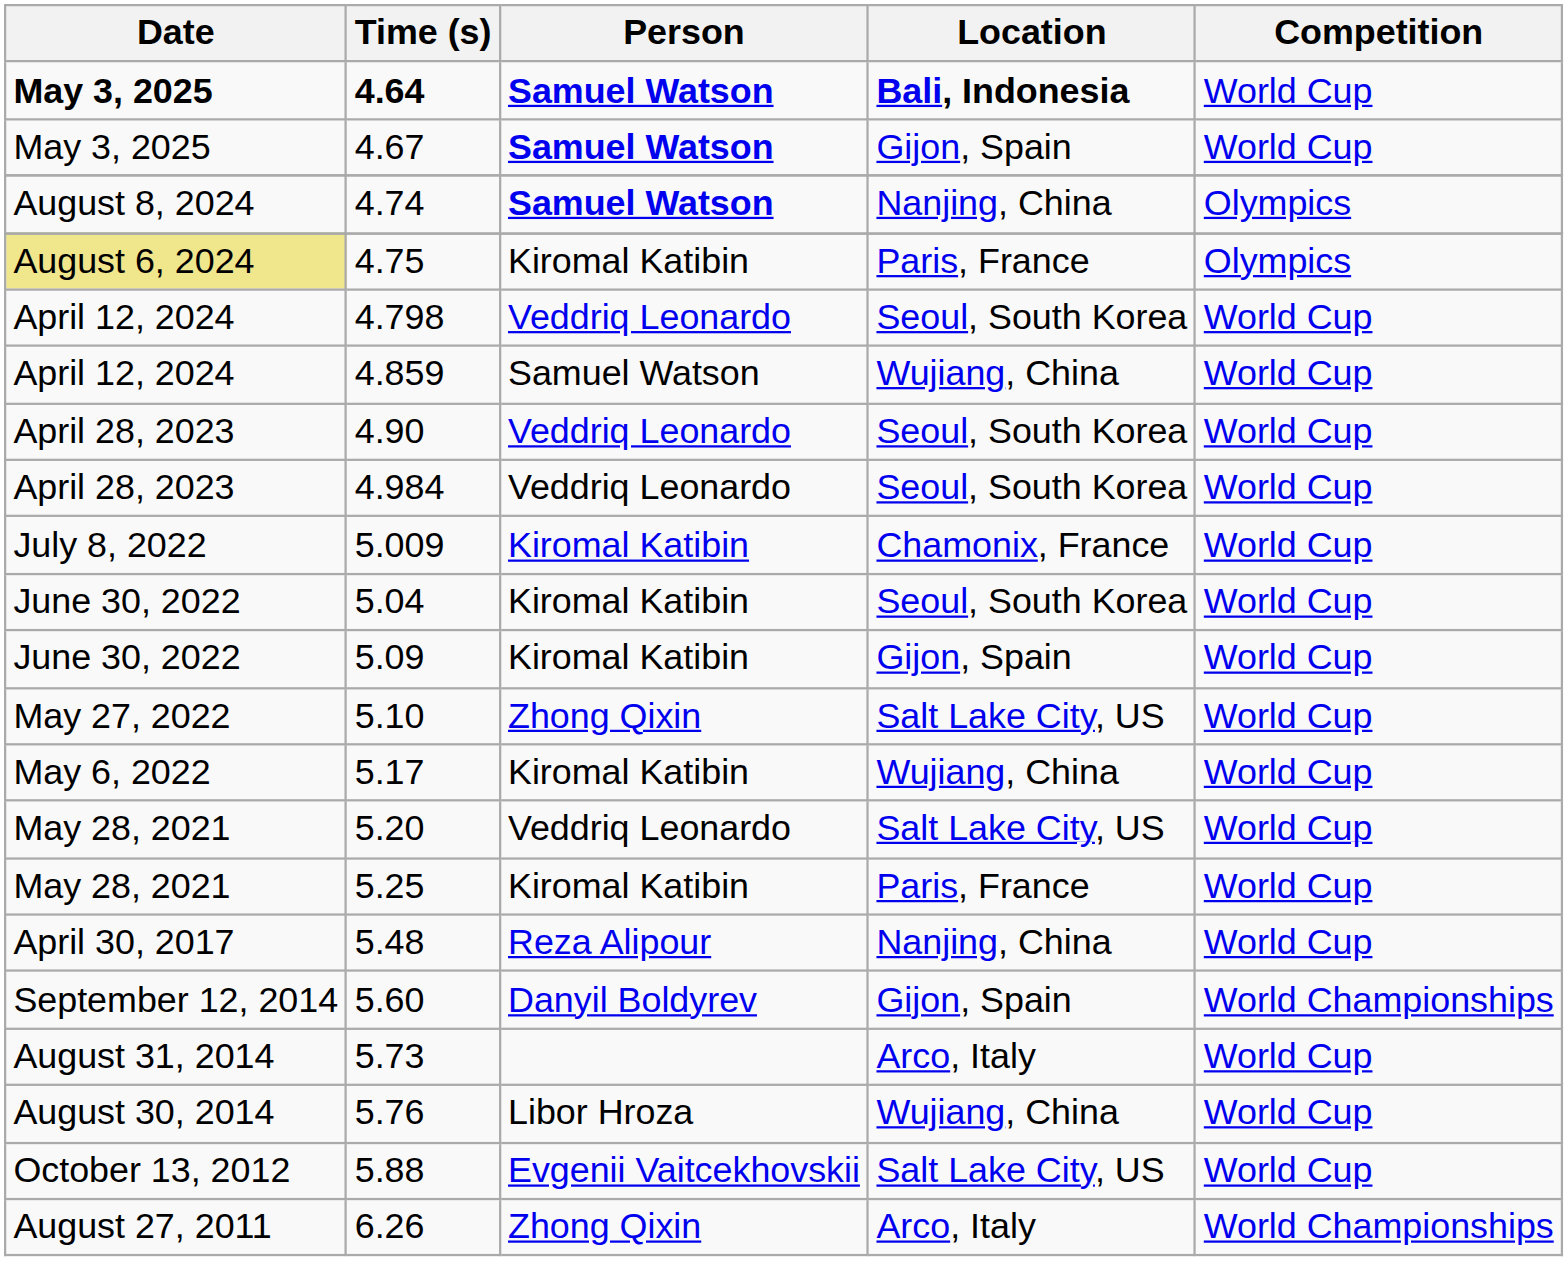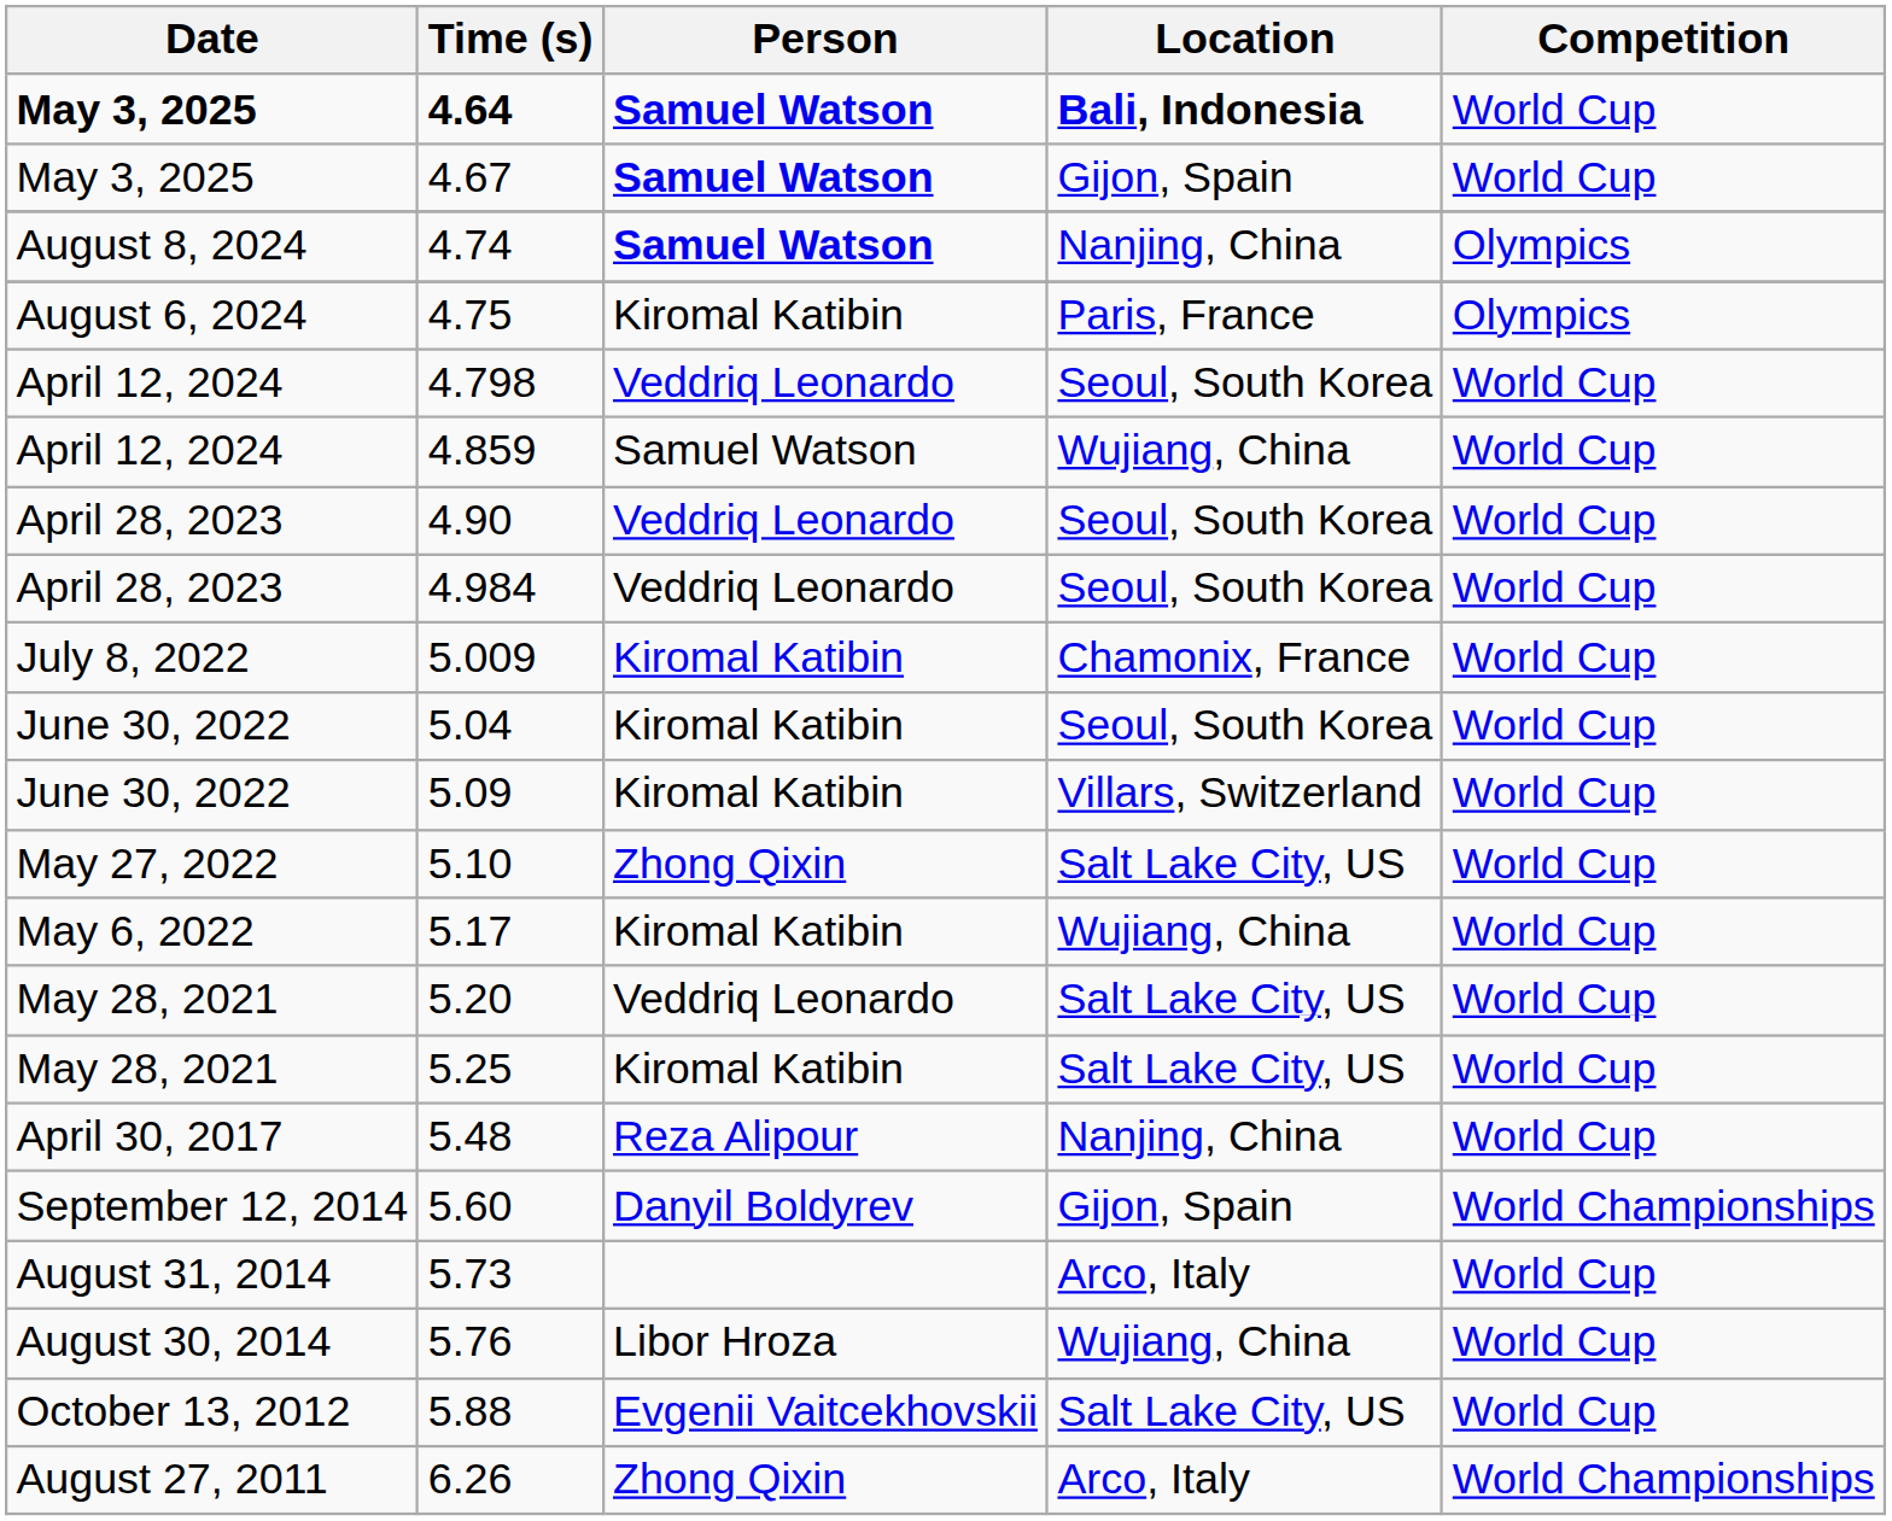4.75 | Date: khaki background -> no background
5.09 | Location: Gijon, Spain -> Villars, Switzerland
5.25 | Location: Paris, France -> Salt Lake City, US
